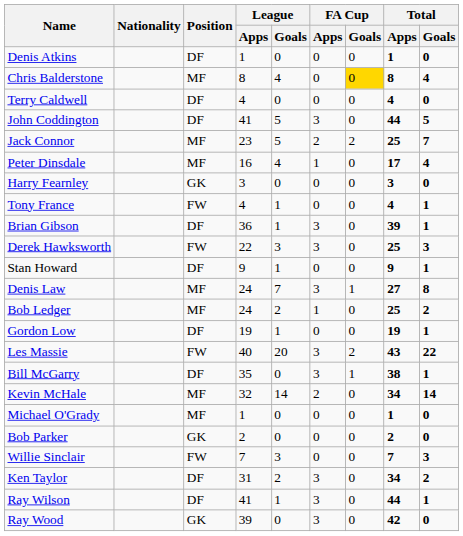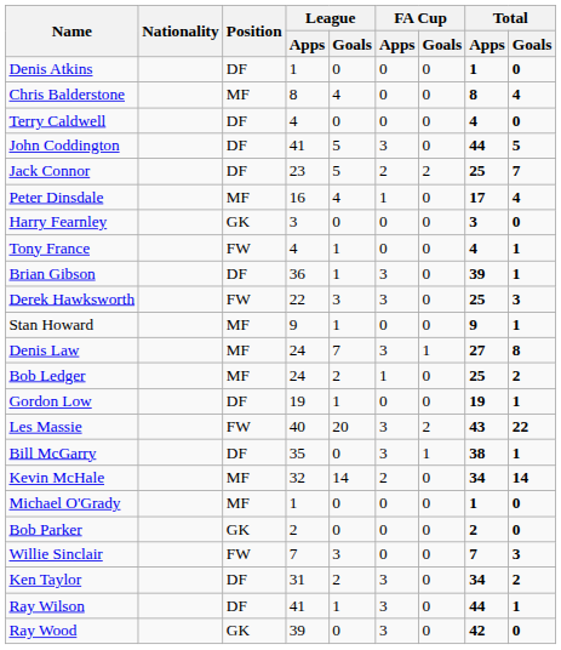Chris Balderstone | FA Cup / Goals: gold background -> no background
Jack Connor | Position: MF -> DF
Stan Howard | Position: DF -> MF
